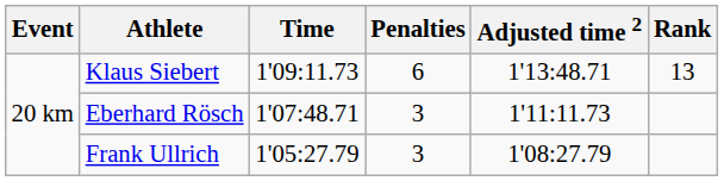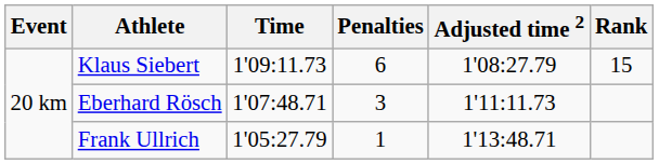Klaus Siebert | Adjusted time 2: 1'13:48.71 -> 1'08:27.79
Klaus Siebert | Rank: 13 -> 15
Frank Ullrich | Penalties: 3 -> 1
Frank Ullrich | Adjusted time 2: 1'08:27.79 -> 1'13:48.71
